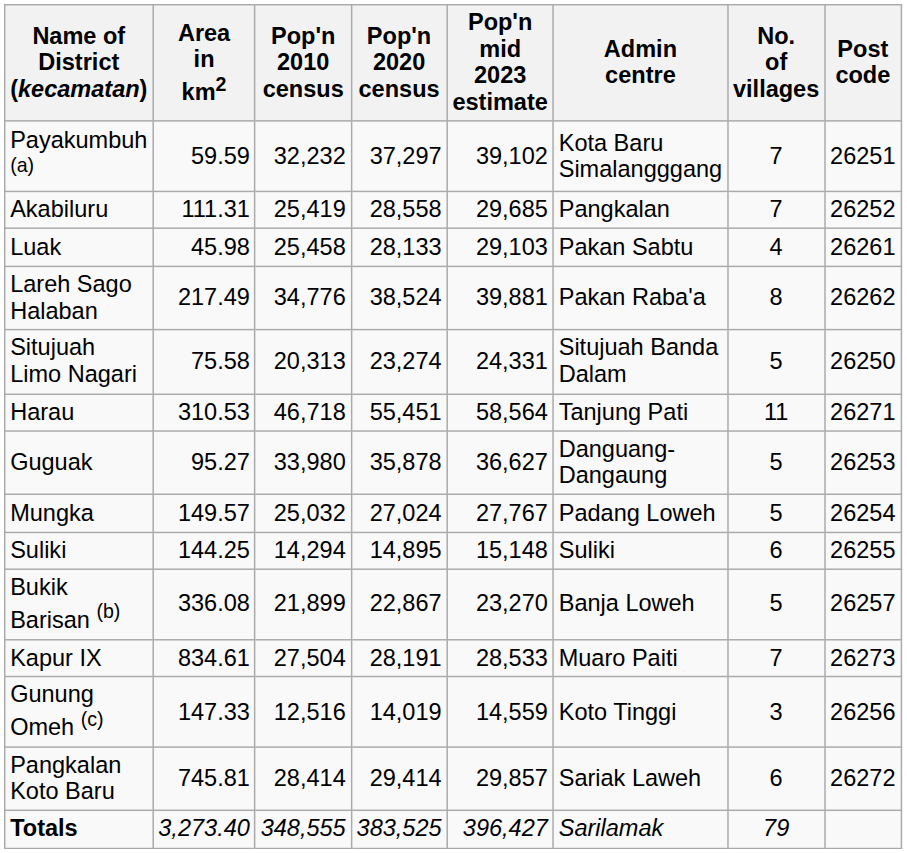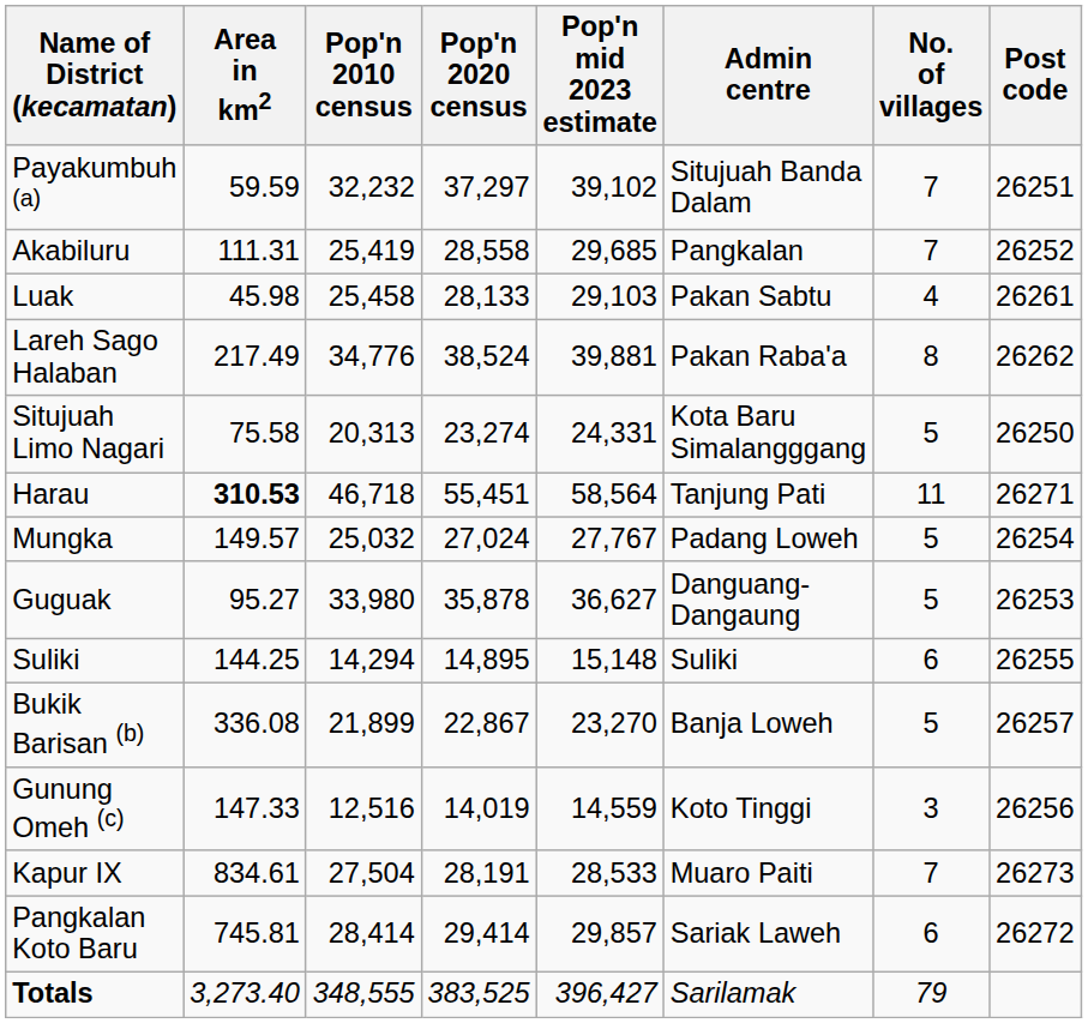Payakumbuh (a) | Admin centre: Kota Baru Simalangggang -> Situjuah Banda Dalam
Situjuah Limo Nagari | Admin centre: Situjuah Banda Dalam -> Kota Baru Simalangggang
Harau | Area in km2: normal -> bold
rows swapped: Guguak <-> Mungka
rows swapped: Gunung Omeh (c) <-> Kapur IX
